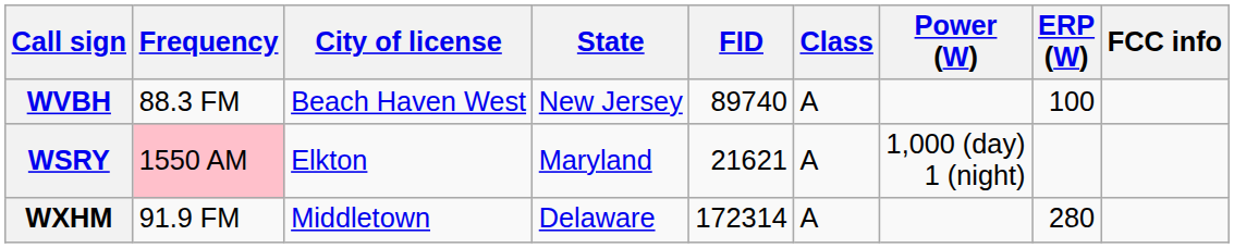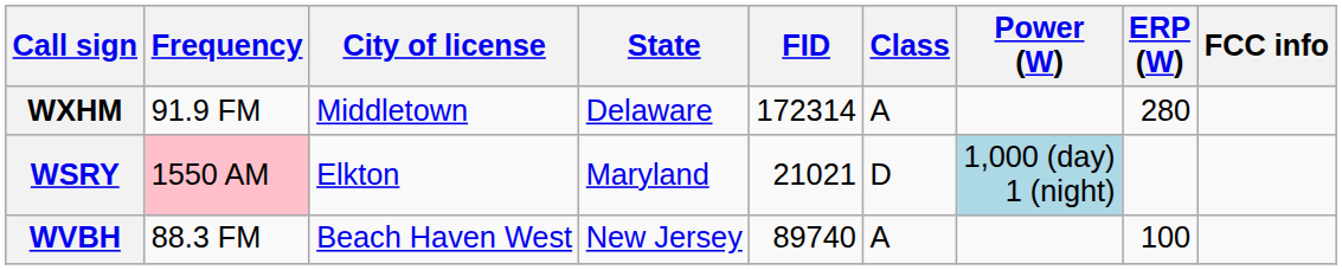rows swapped: WXHM <-> WVBH
WSRY | FID: 21621 -> 21021
WSRY | Class: A -> D
WSRY | Power (W): no background -> lightblue background
